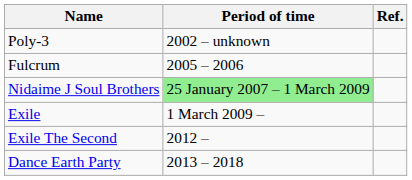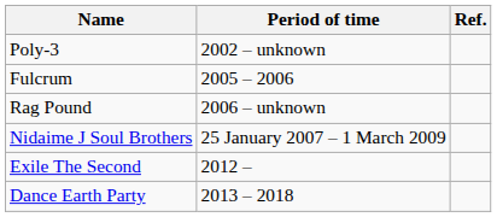+ row: Rag Pound | 2006 – unknown
Nidaime J Soul Brothers | Period of time: lightgreen background -> no background
- row: Exile | 1 March 2009 –
